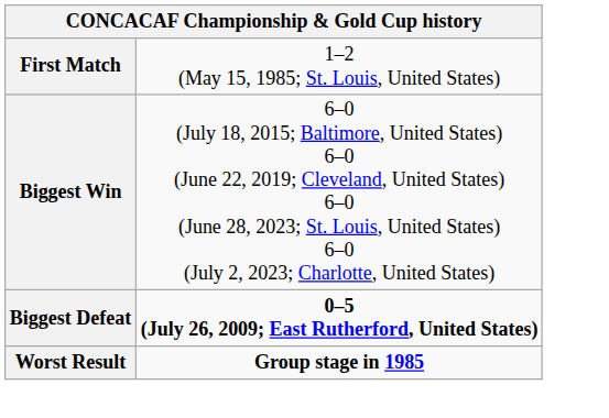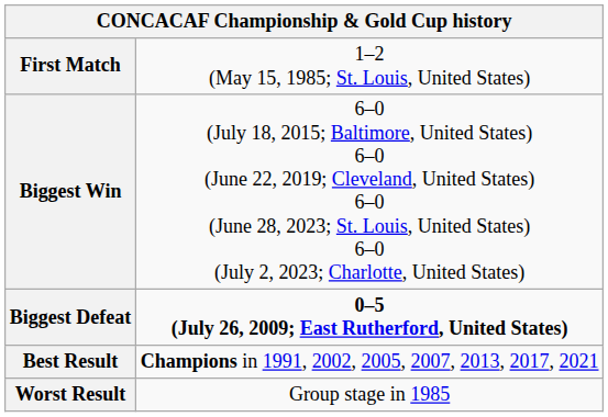+ row: Best Result | Champions in 1991, 2002, 2005, 2007, 2013, 2017, 2021
Worst Result | column 2: bold -> normal
